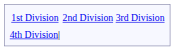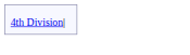- row: 1st Division | 2nd Division | 3rd Division
